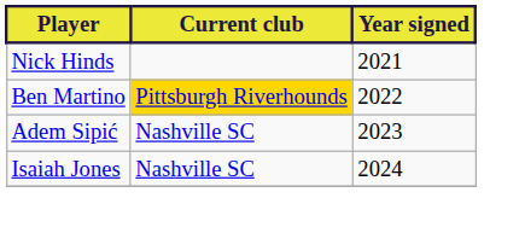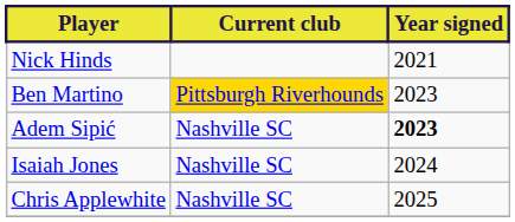Ben Martino | Year signed: 2022 -> 2023
Adem Sipić | Year signed: normal -> bold
+ row: Chris Applewhite | Nashville SC | 2025
